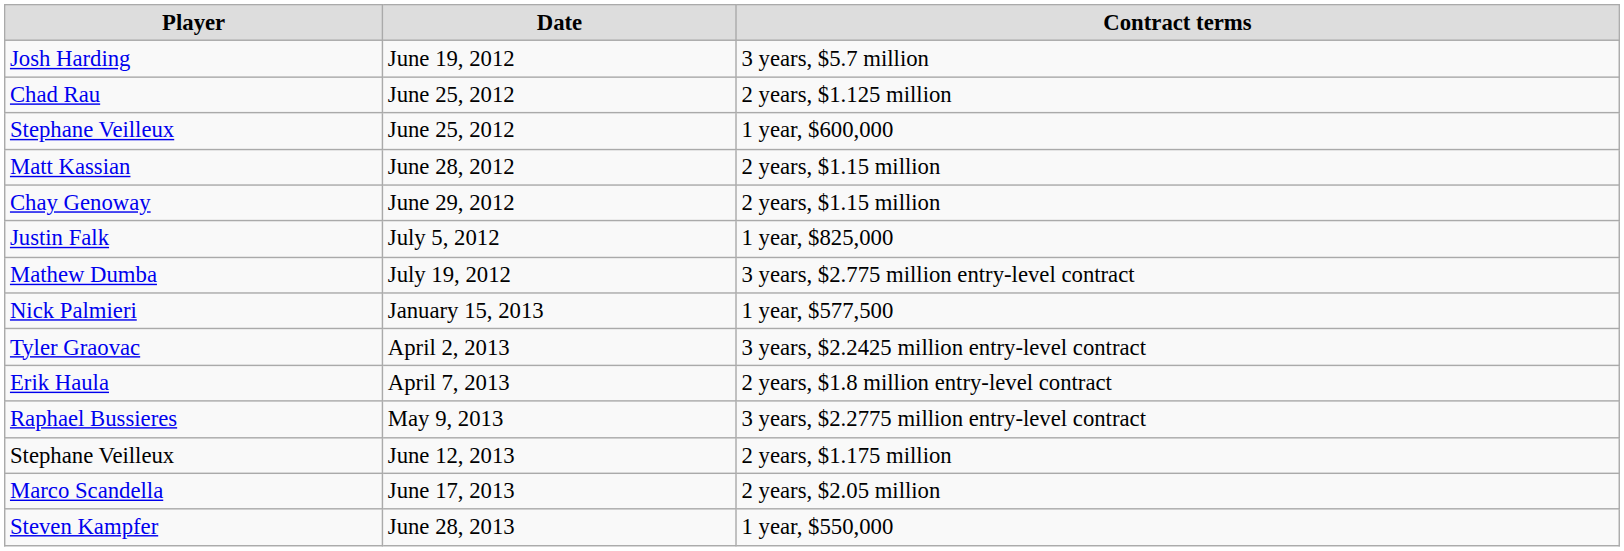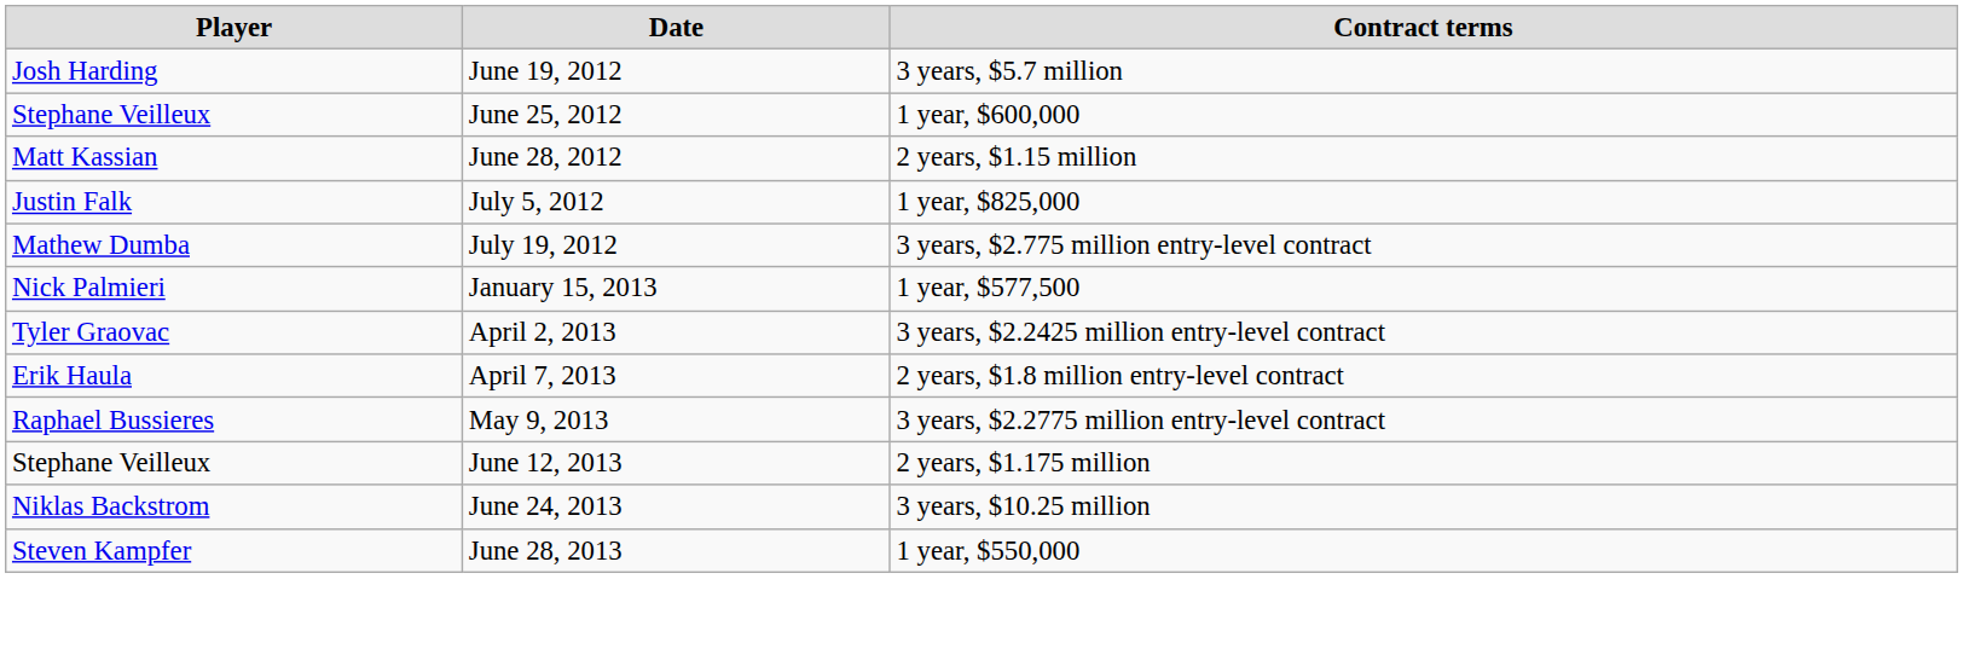- row: Chad Rau | June 25, 2012 | 2 years, $1.125 million
- row: Chay Genoway | June 29, 2012 | 2 years, $1.15 million
- row: Marco Scandella | June 17, 2013 | 2 years, $2.05 million
+ row: Niklas Backstrom | June 24, 2013 | 3 years, $10.25 million
